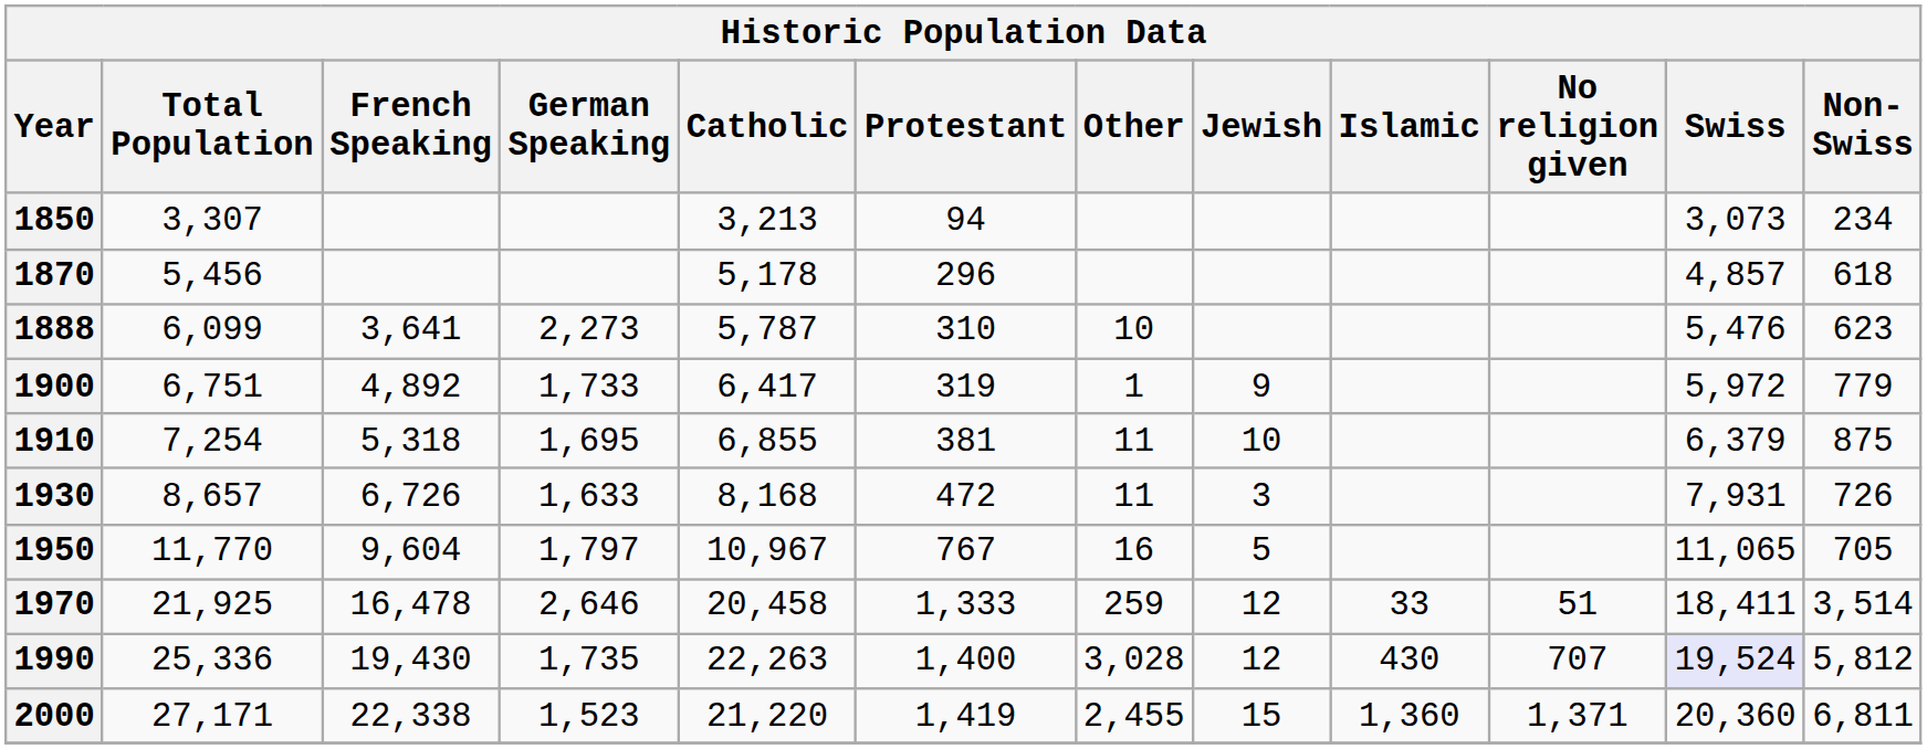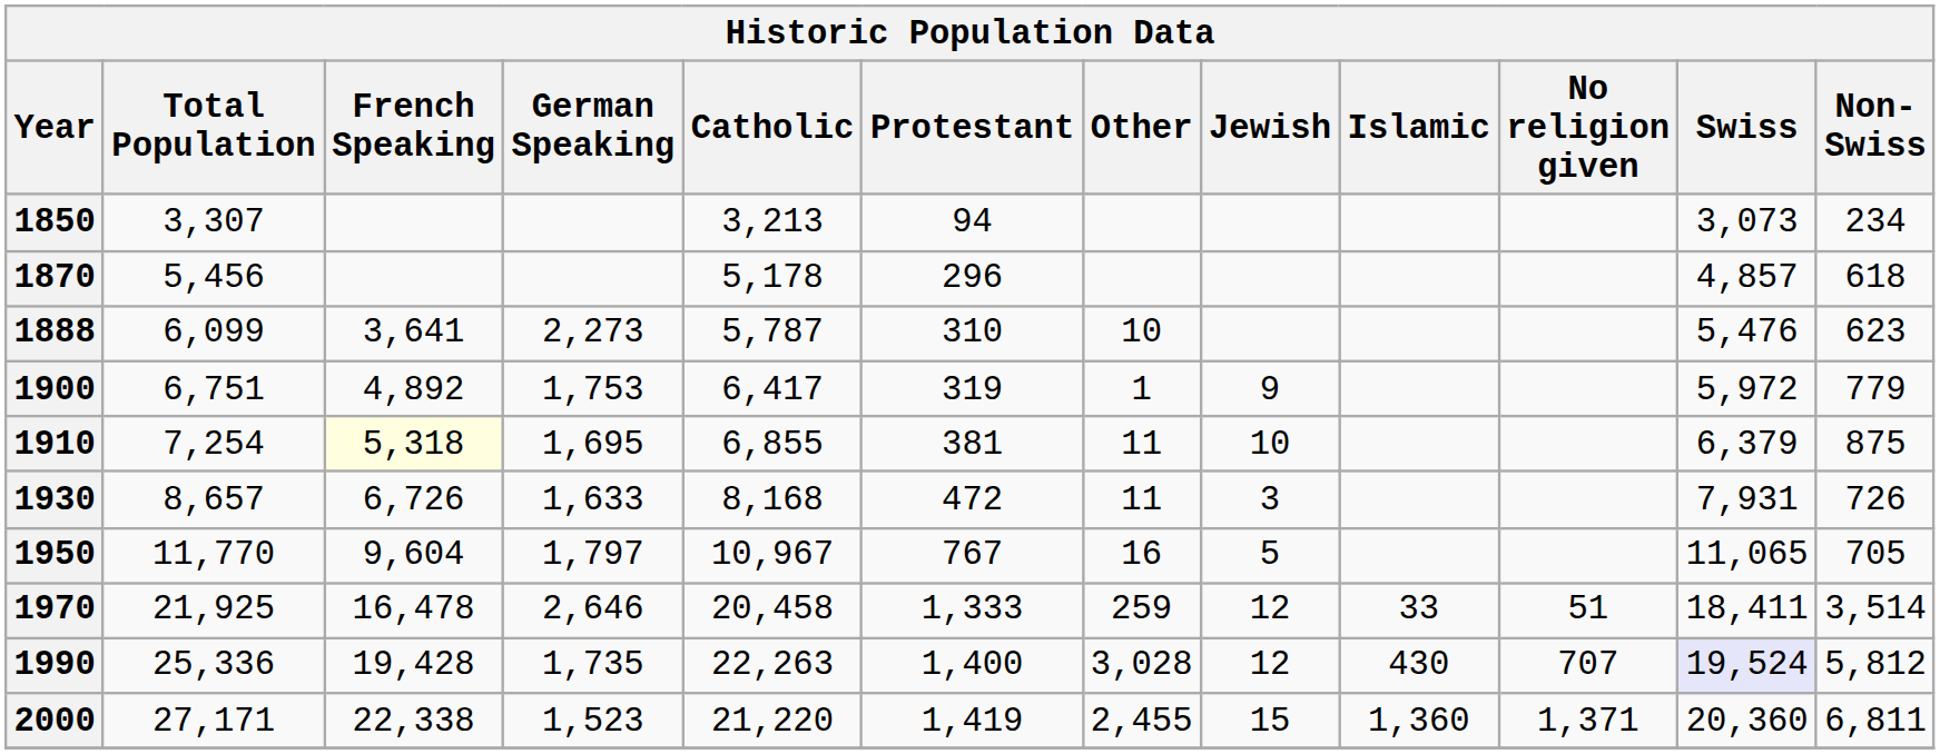1900 | German Speaking: 1,733 -> 1,753
1910 | French Speaking: no background -> lightyellow background
1990 | French Speaking: 19,430 -> 19,428
